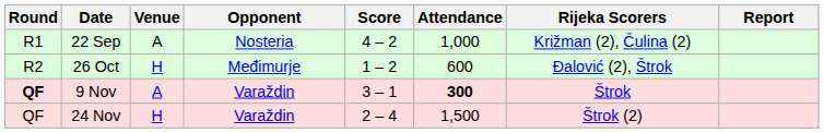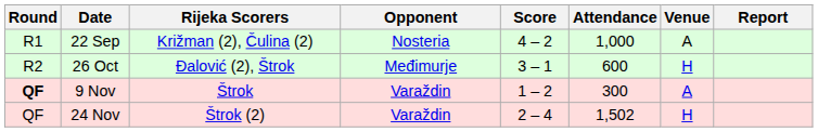columns swapped: Venue <-> Rijeka Scorers
26 Oct | Score: 1 – 2 -> 3 – 1
9 Nov | Score: 3 – 1 -> 1 – 2
9 Nov | Attendance: bold -> normal
24 Nov | Attendance: 1,500 -> 1,502
